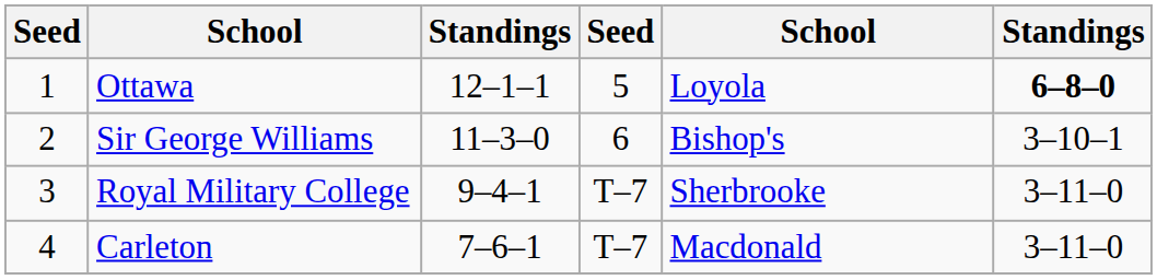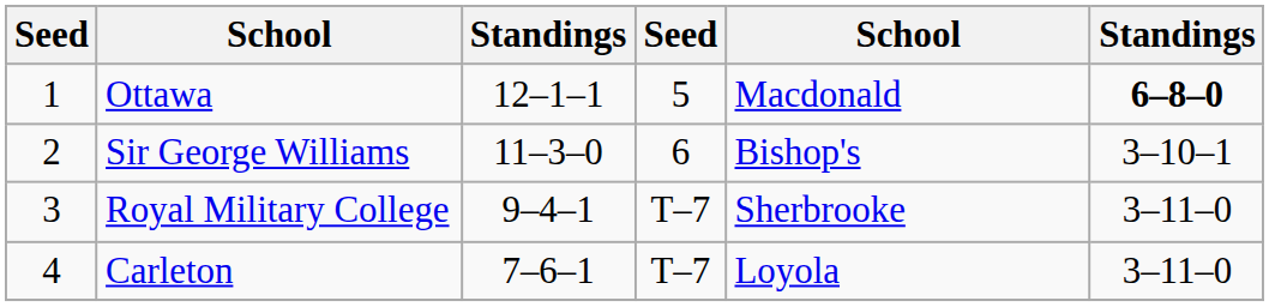Ottawa | column 5: Loyola -> Macdonald
Carleton | column 5: Macdonald -> Loyola
